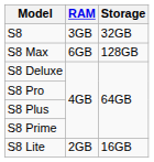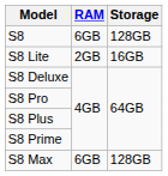S8 | RAM: 3GB -> 6GB
S8 | Storage: 32GB -> 128GB
rows swapped: S8 Lite <-> S8 Max
